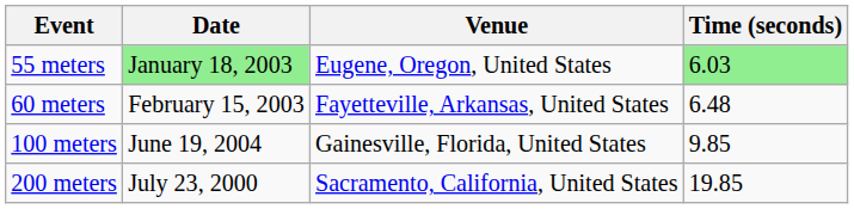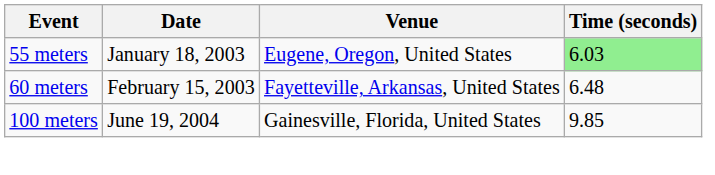55 meters | Date: lightgreen background -> no background
- row: 200 meters | July 23, 2000 | Sacramento, California, United States | 19.85
